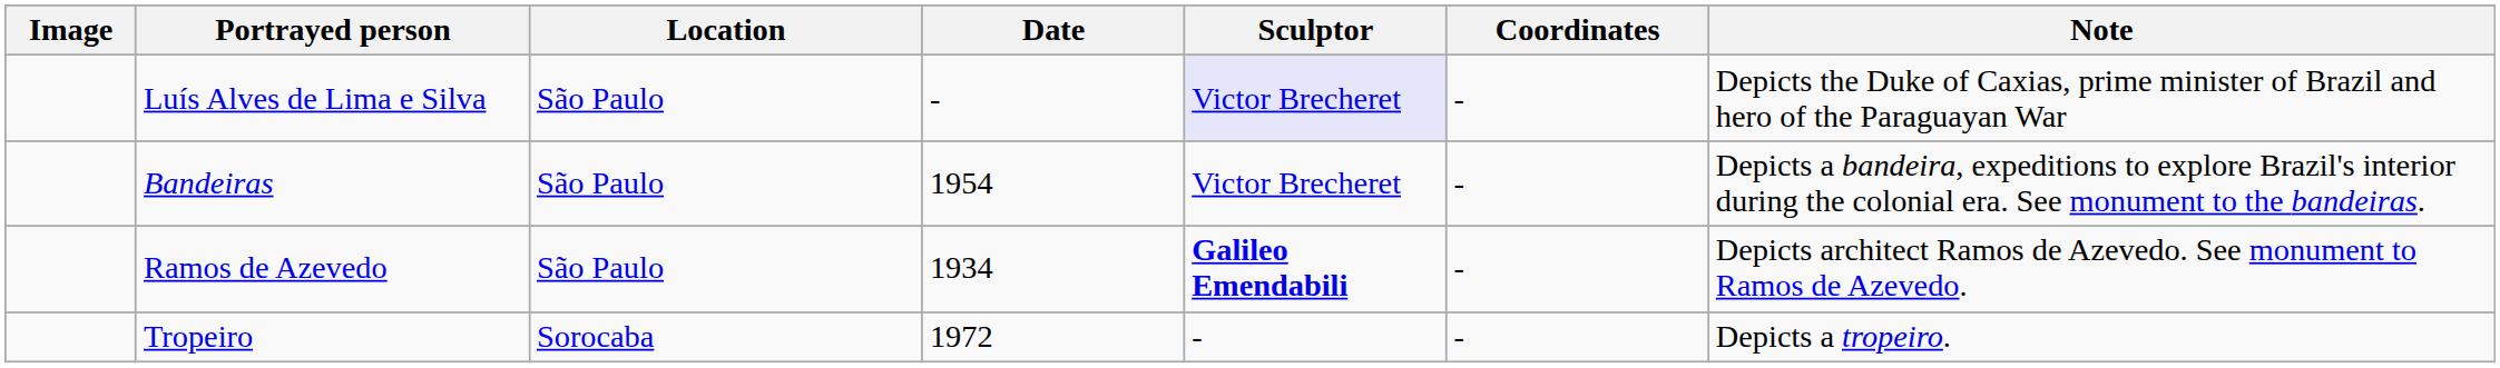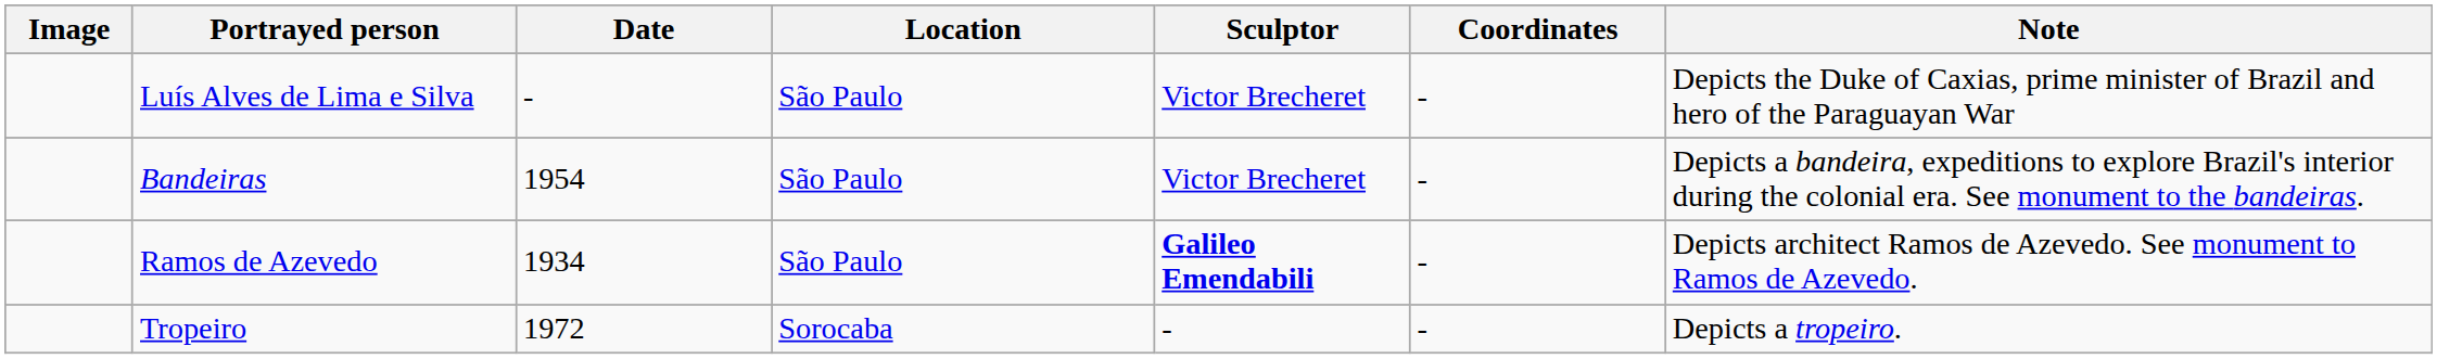columns swapped: Location <-> Date
Luís Alves de Lima e Silva | Sculptor: lavender background -> no background
